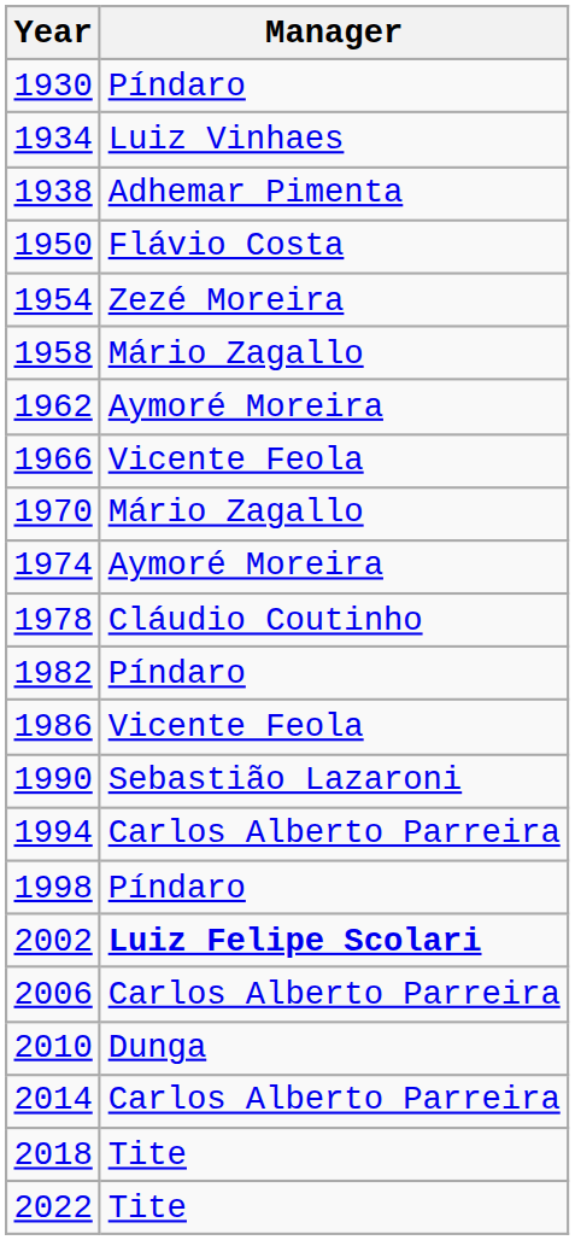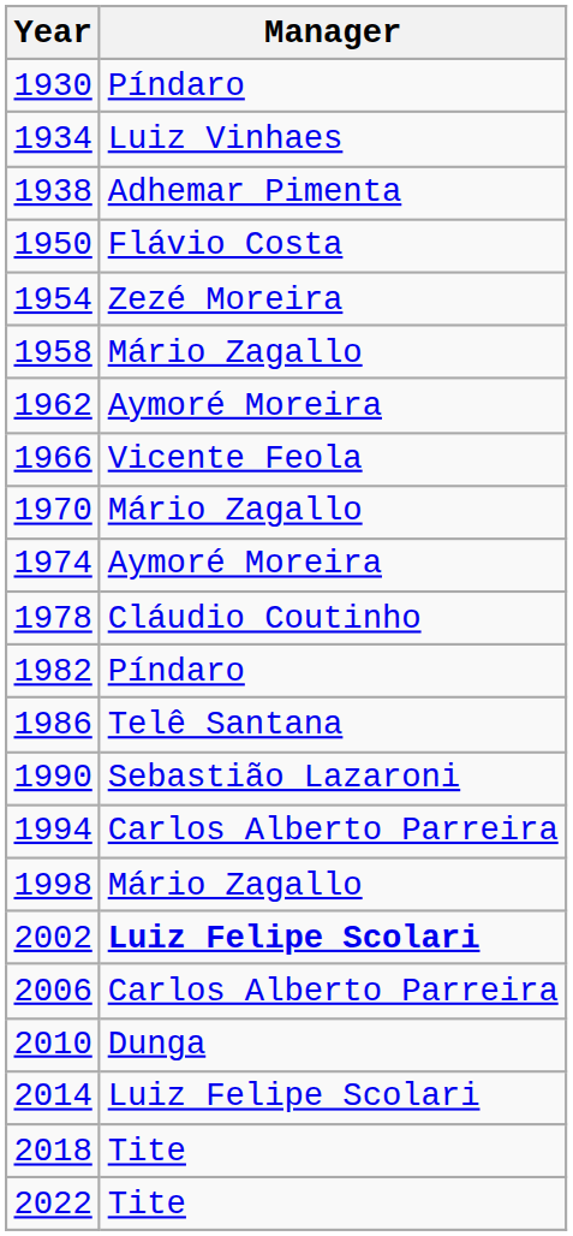1986 | Manager: Vicente Feola -> Telê Santana
1998 | Manager: Píndaro -> Mário Zagallo
2014 | Manager: Carlos Alberto Parreira -> Luiz Felipe Scolari
